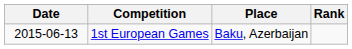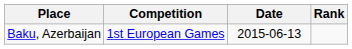columns swapped: Date <-> Place
